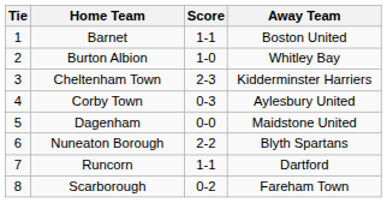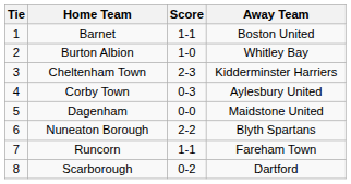Runcorn | Away Team: Dartford -> Fareham Town
Scarborough | Away Team: Fareham Town -> Dartford
